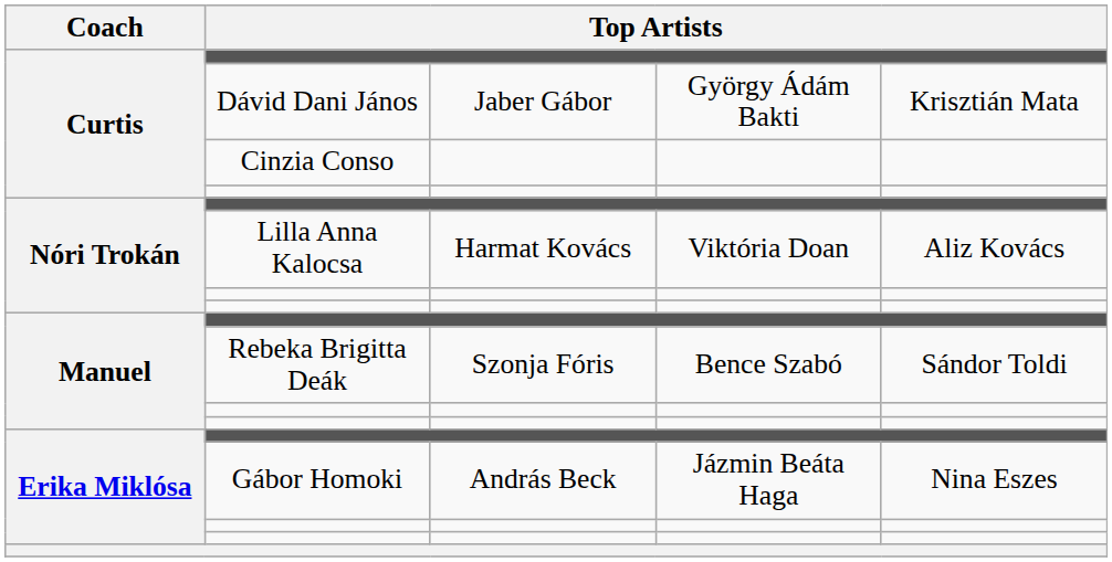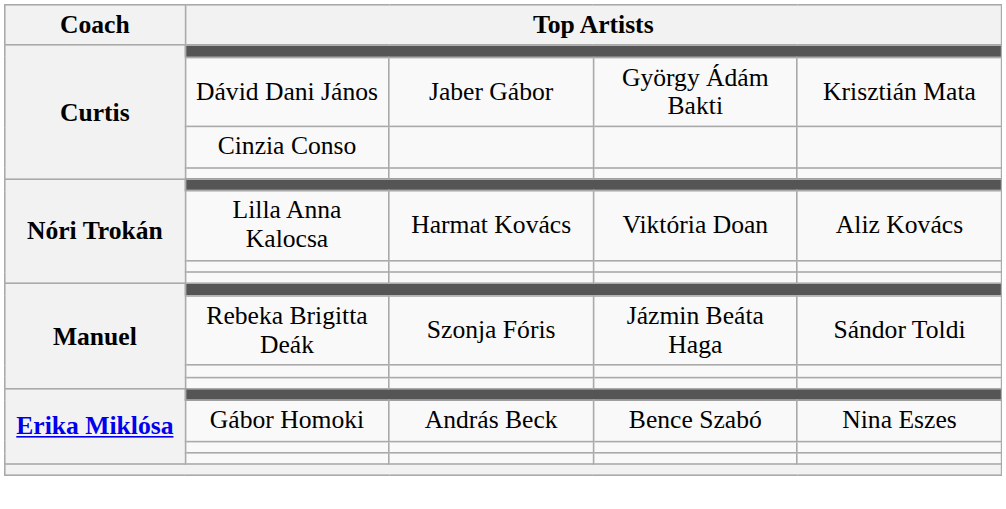Rebeka Brigitta Deák | column 4: Bence Szabó -> Jázmin Beáta Haga
Gábor Homoki | column 4: Jázmin Beáta Haga -> Bence Szabó
